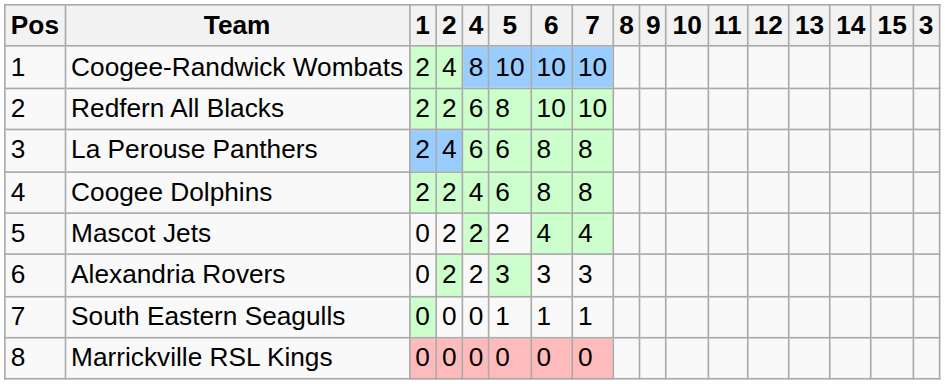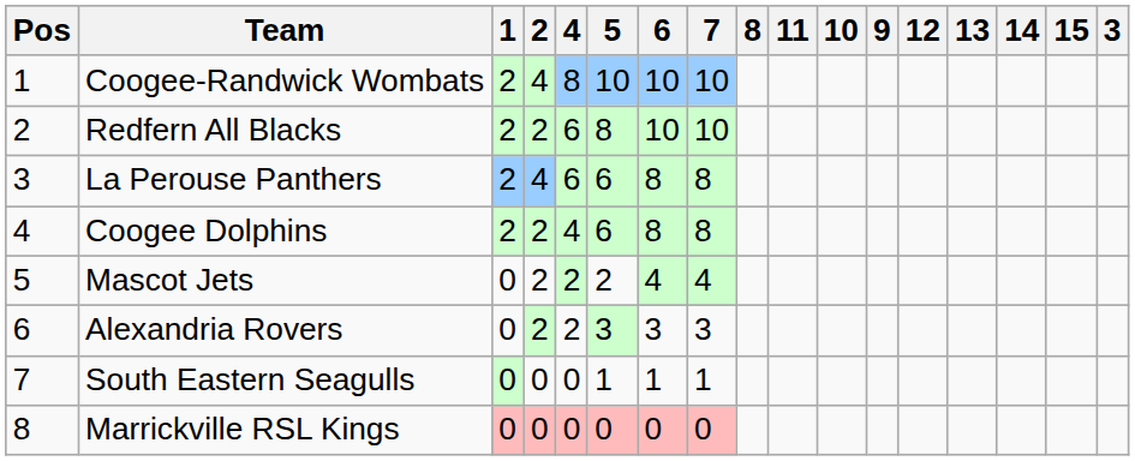columns swapped: 9 <-> 11
